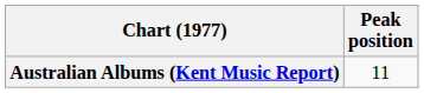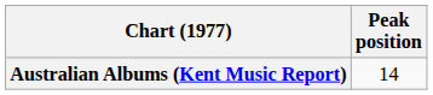Australian Albums (Kent Music Report) | Peak position: 11 -> 14
